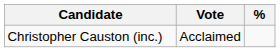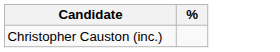- column: Vote | Acclaimed
